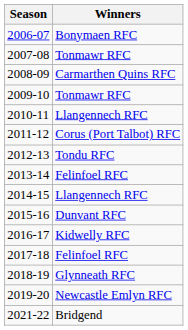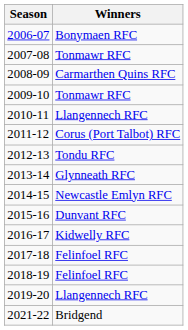2013-14 | Winners: Felinfoel RFC -> Glynneath RFC
2014-15 | Winners: Llangennech RFC -> Newcastle Emlyn RFC
2018-19 | Winners: Glynneath RFC -> Felinfoel RFC
2019-20 | Winners: Newcastle Emlyn RFC -> Llangennech RFC
